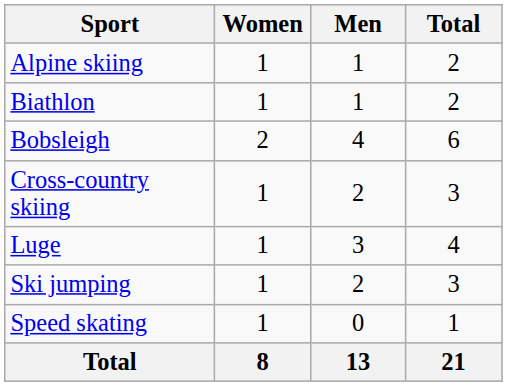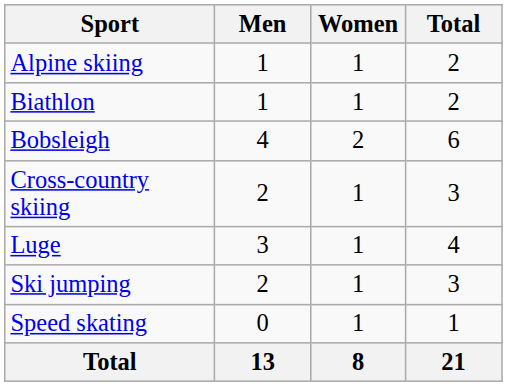columns swapped: Men <-> Women
